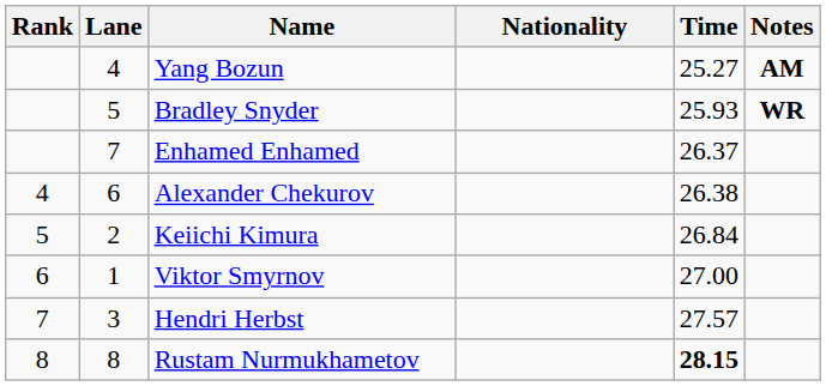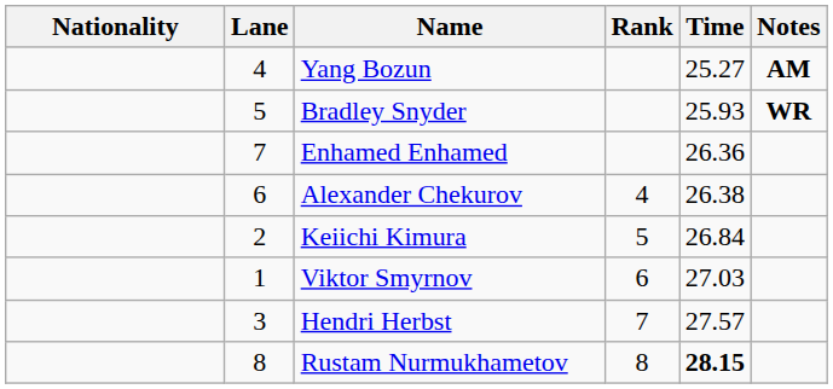columns swapped: Rank <-> Nationality
Enhamed Enhamed | Time: 26.37 -> 26.36
Viktor Smyrnov | Time: 27.00 -> 27.03
